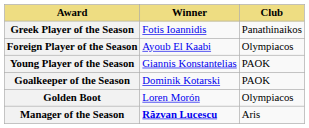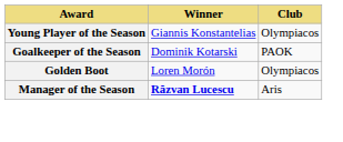- row: Greek Player of the Season | Fotis Ioannidis | Panathinaikos
- row: Foreign Player of the Season | Ayoub El Kaabi | Olympiacos
Young Player of the Season | Club: PAOK -> Olympiacos
